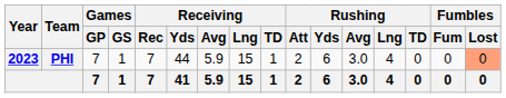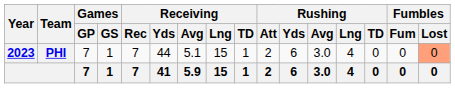PHI | Receiving / Avg: 5.9 -> 5.1
